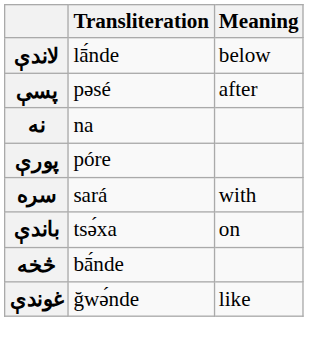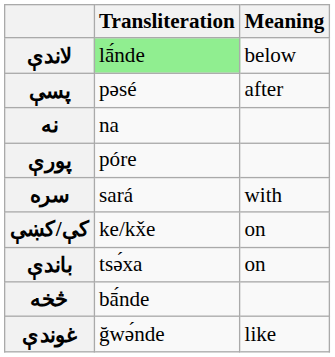لاندې | Transliteration: no background -> lightgreen background
+ row: کې/کښې | ke/kx̌e | on
